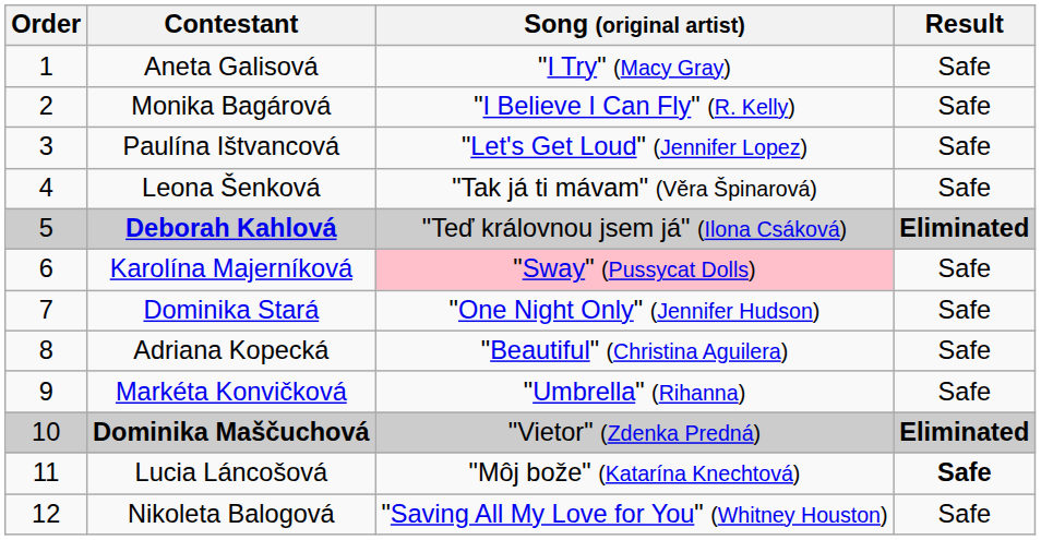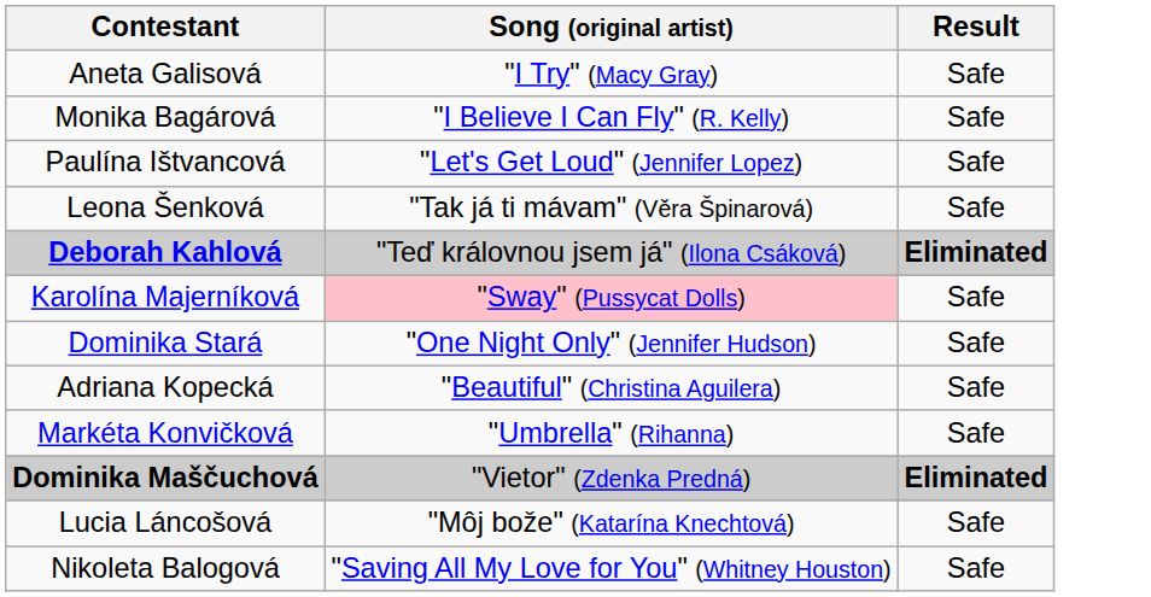- column: Order | 1 | 2 | 3 | 4 | 5 | 6 | 7 | 8 | 9 | 10 | 11 | 12
Lucia Láncošová | Result: bold -> normal
